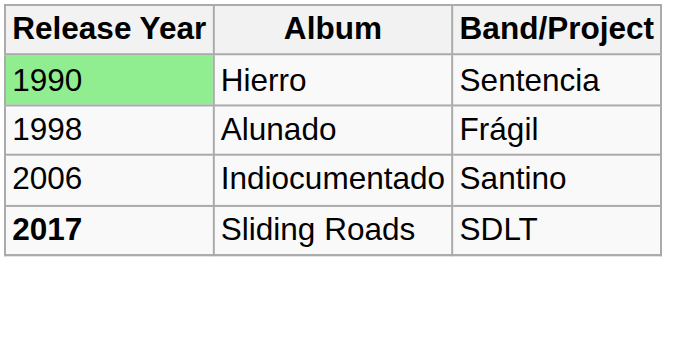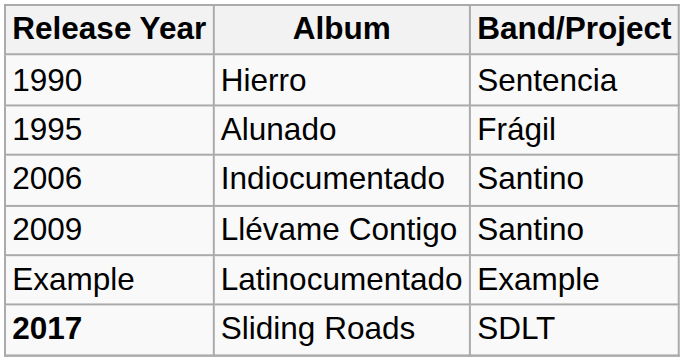Hierro | Release Year: lightgreen background -> no background
Alunado | Release Year: 1998 -> 1995
+ row: 2009 | Llévame Contigo | Santino
+ row: Example | Latinocumentado | Example
